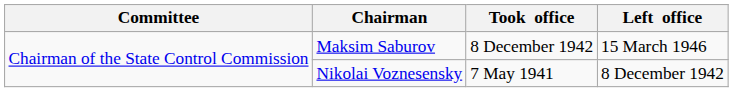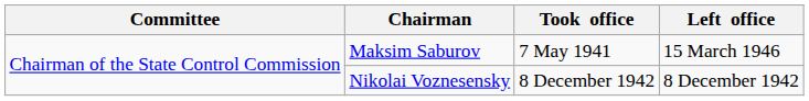Maksim Saburov | Took office: 8 December 1942 -> 7 May 1941
Nikolai Voznesensky | Took office: 7 May 1941 -> 8 December 1942
